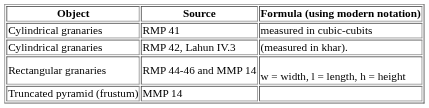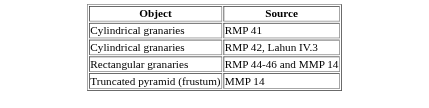- column: Formula (using modern notation) | measured in cubic-cubits | (measured in khar). | w = width, l = length, h = height
